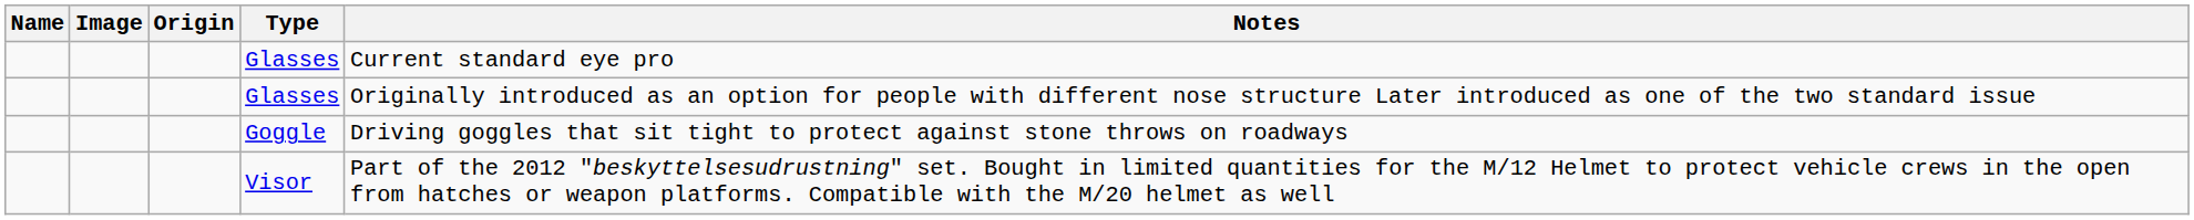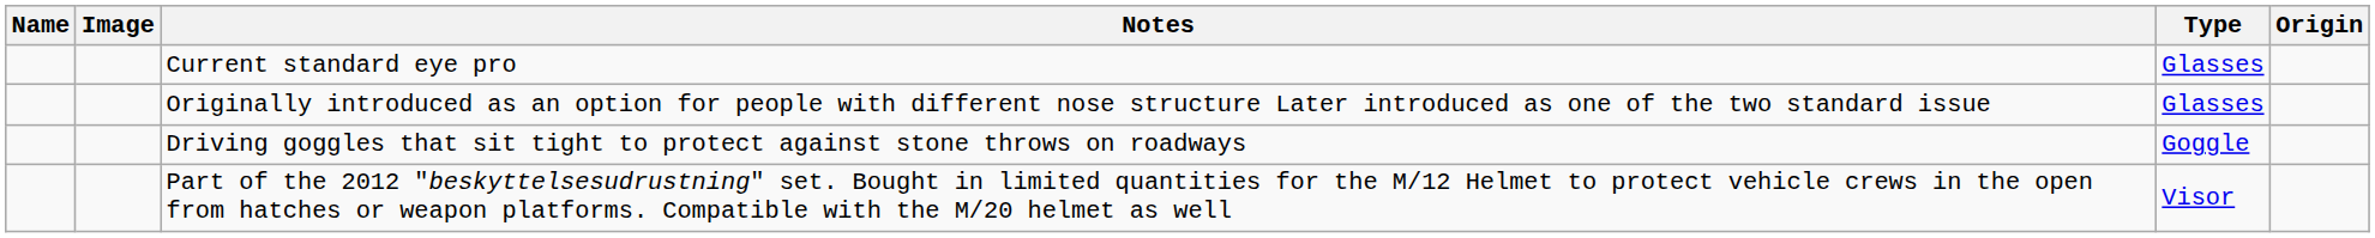columns swapped: Origin <-> Notes
